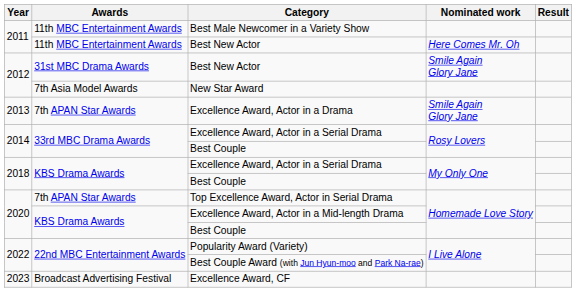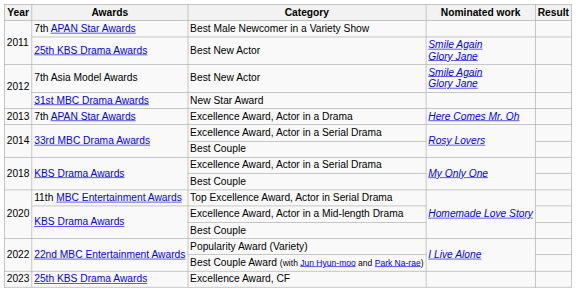Best Male Newcomer in a Variety Show | Awards: 11th MBC Entertainment Awards -> 7th APAN Star Awards
2011 / Best New Actor | Awards: 11th MBC Entertainment Awards -> 25th KBS Drama Awards
2011 / Best New Actor | Nominated work: Here Comes Mr. Oh -> Smile Again Glory Jane
2012 / Best New Actor | Awards: 31st MBC Drama Awards -> 7th Asia Model Awards
New Star Award | Awards: 7th Asia Model Awards -> 31st MBC Drama Awards
Excellence Award, Actor in a Drama | Nominated work: Smile Again Glory Jane -> Here Comes Mr. Oh
Top Excellence Award, Actor in Serial Drama | Awards: 7th APAN Star Awards -> 11th MBC Entertainment Awards
Excellence Award, CF | Awards: Broadcast Advertising Festival -> 25th KBS Drama Awards
